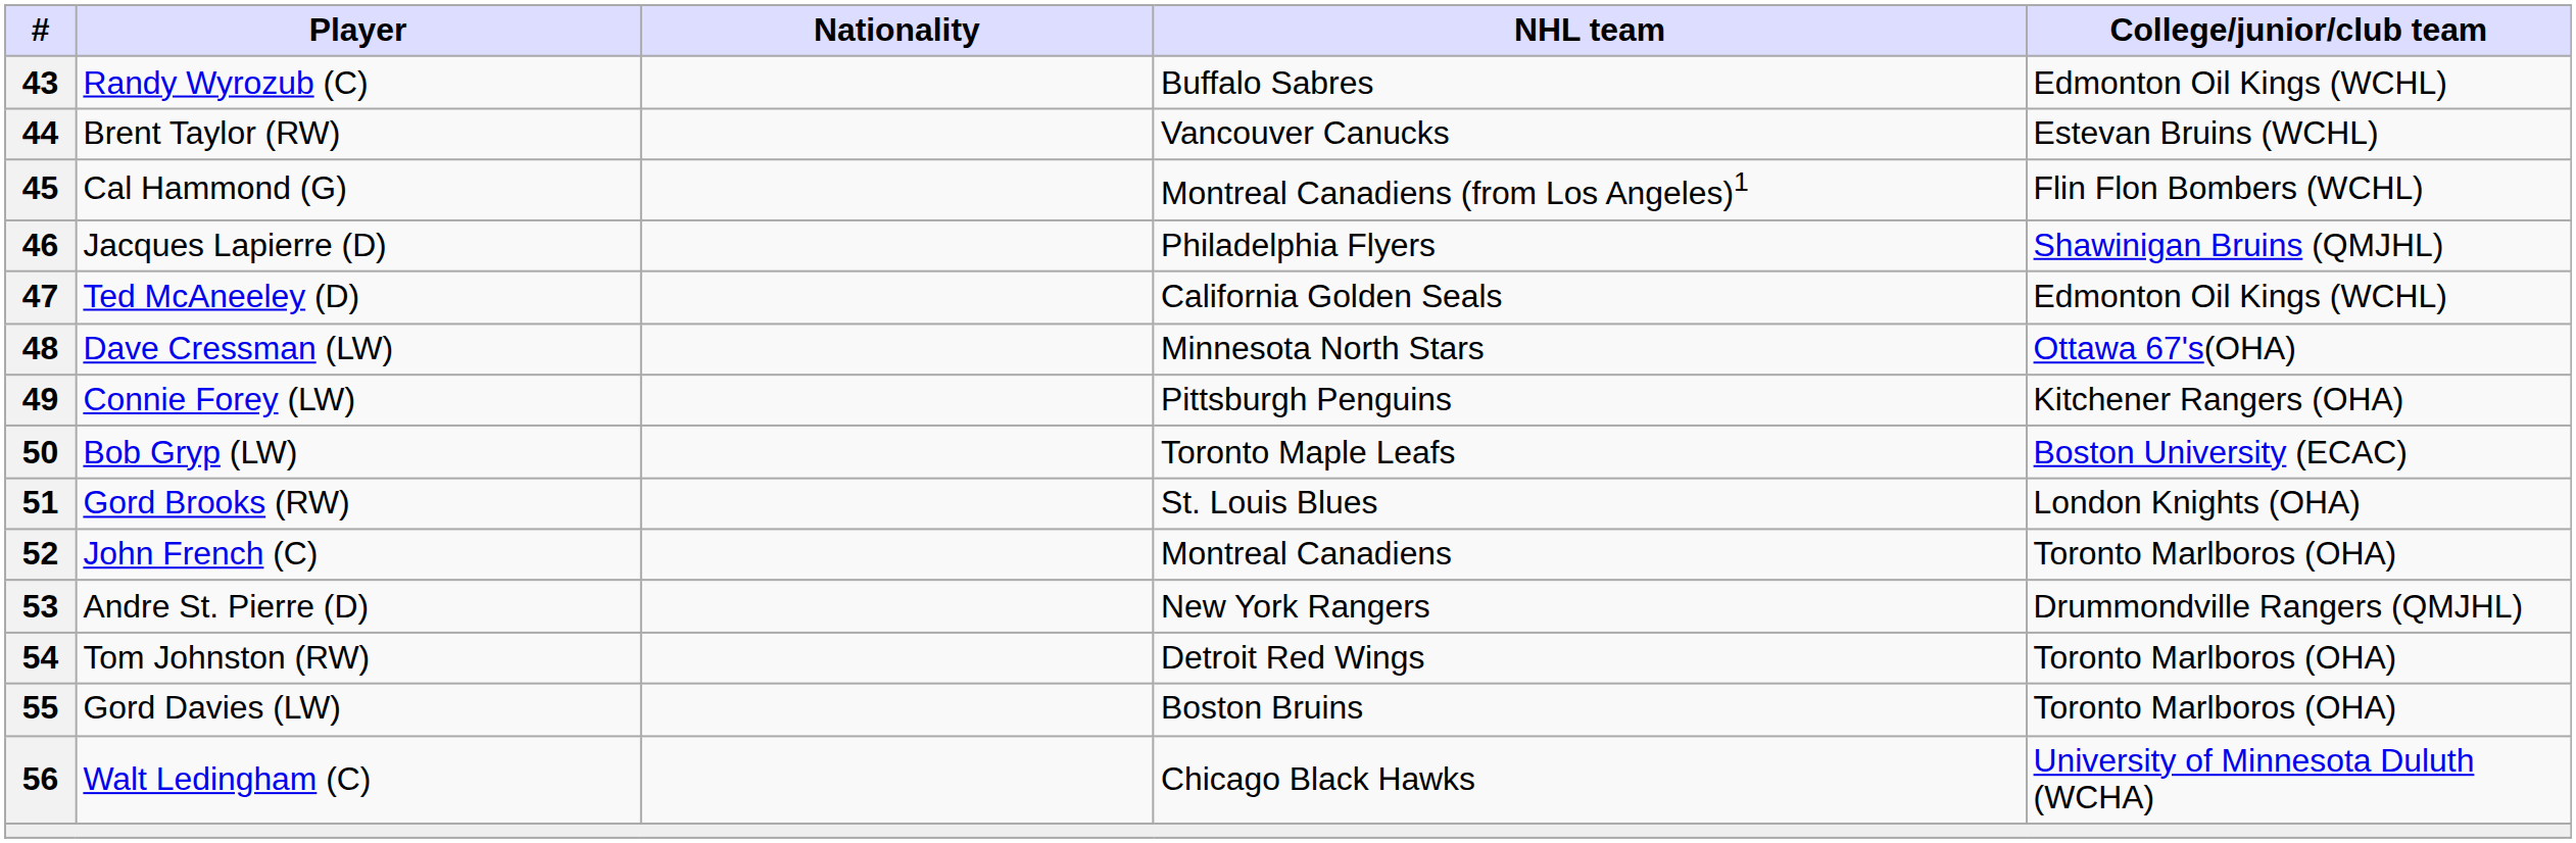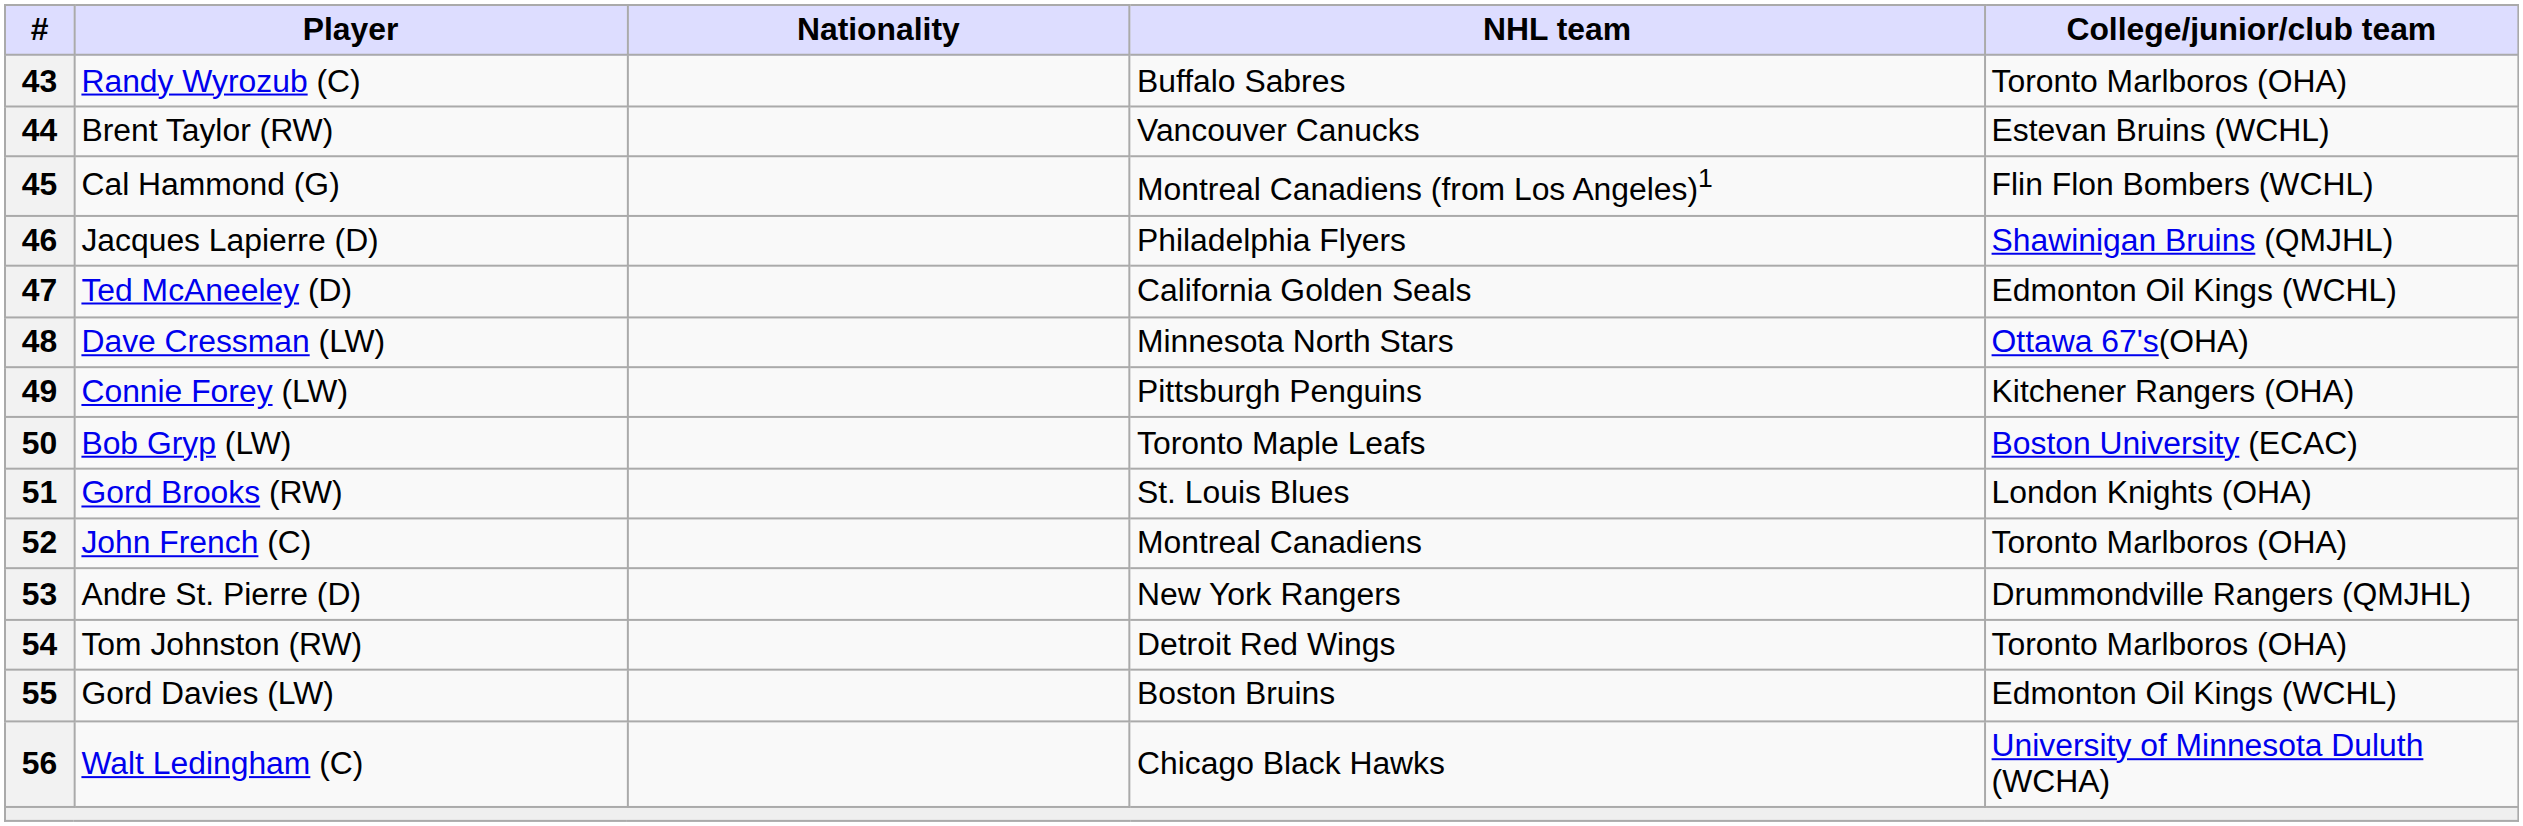43 | College/junior/club team: Edmonton Oil Kings (WCHL) -> Toronto Marlboros (OHA)
55 | College/junior/club team: Toronto Marlboros (OHA) -> Edmonton Oil Kings (WCHL)
